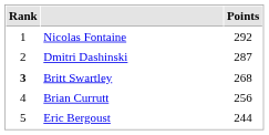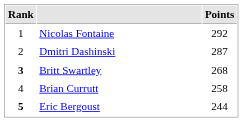Brian Currutt | Points: 256 -> 258
Eric Bergoust | Rank: normal -> bold
